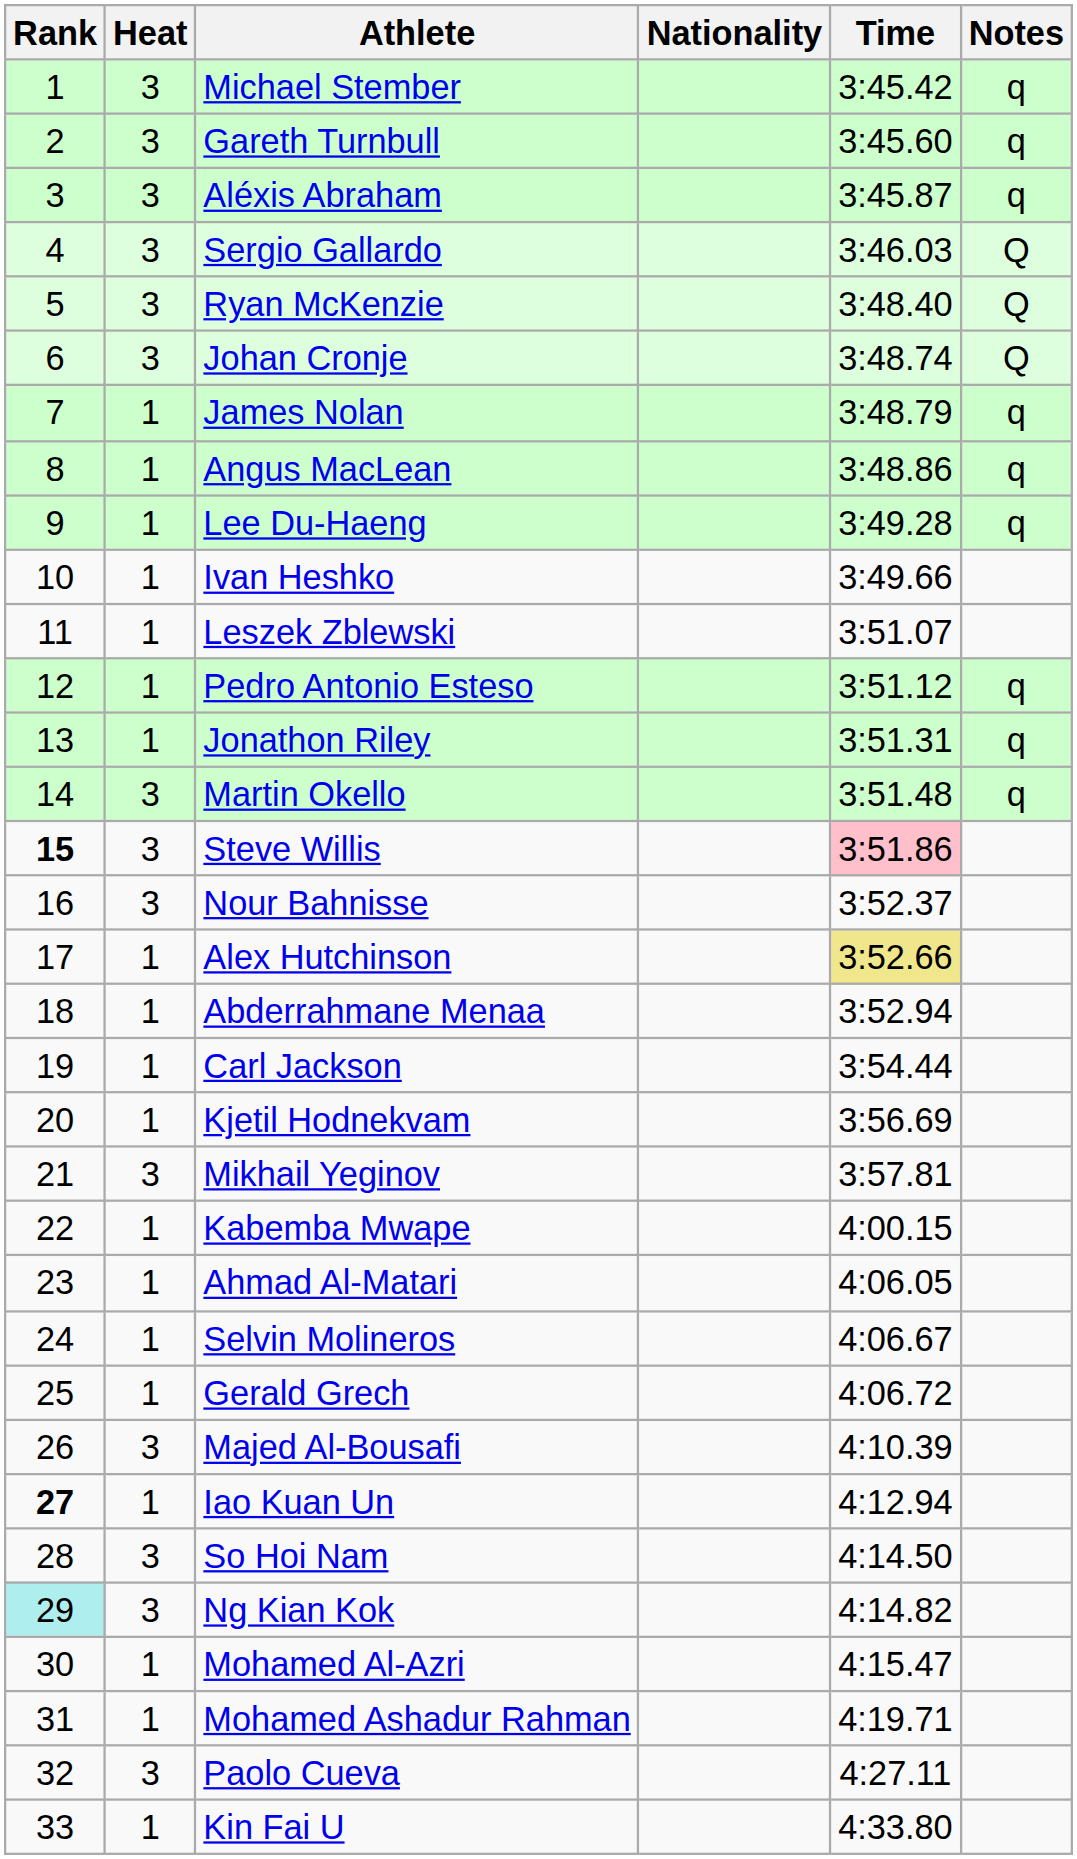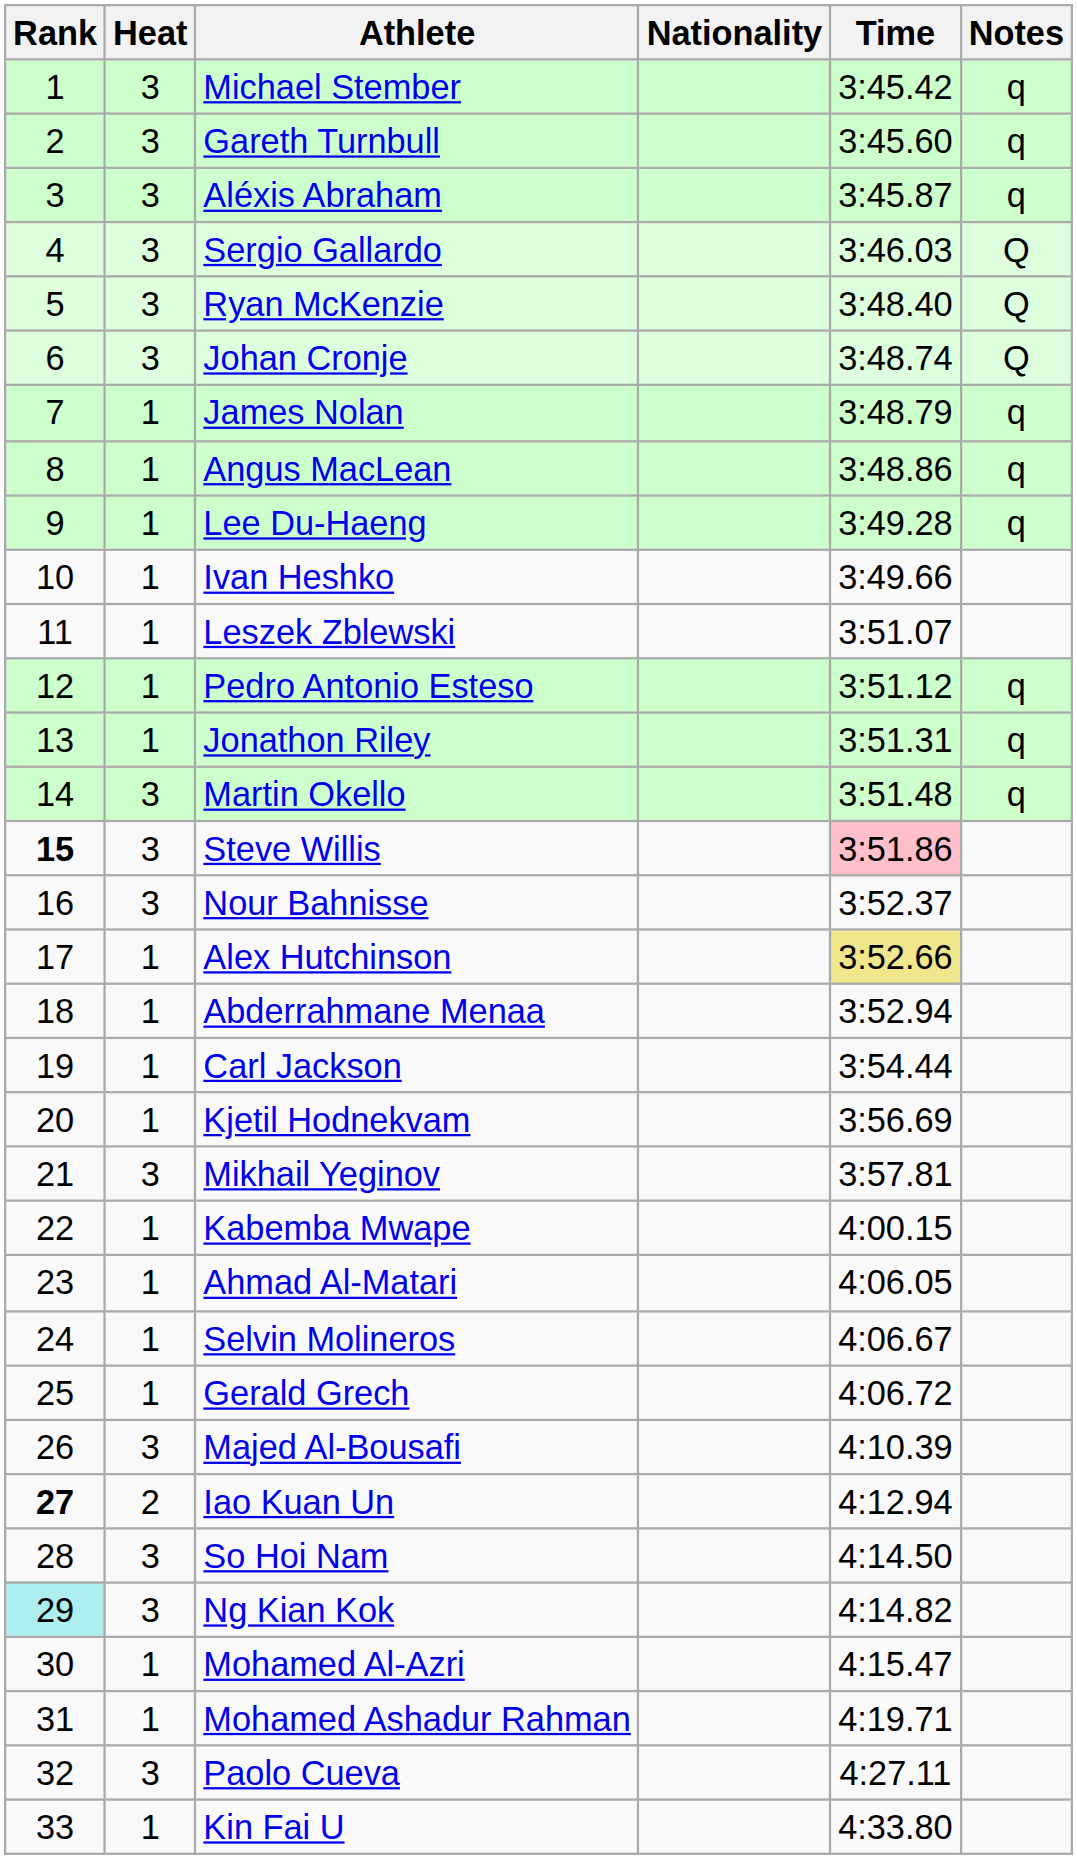Iao Kuan Un | Heat: 1 -> 2
